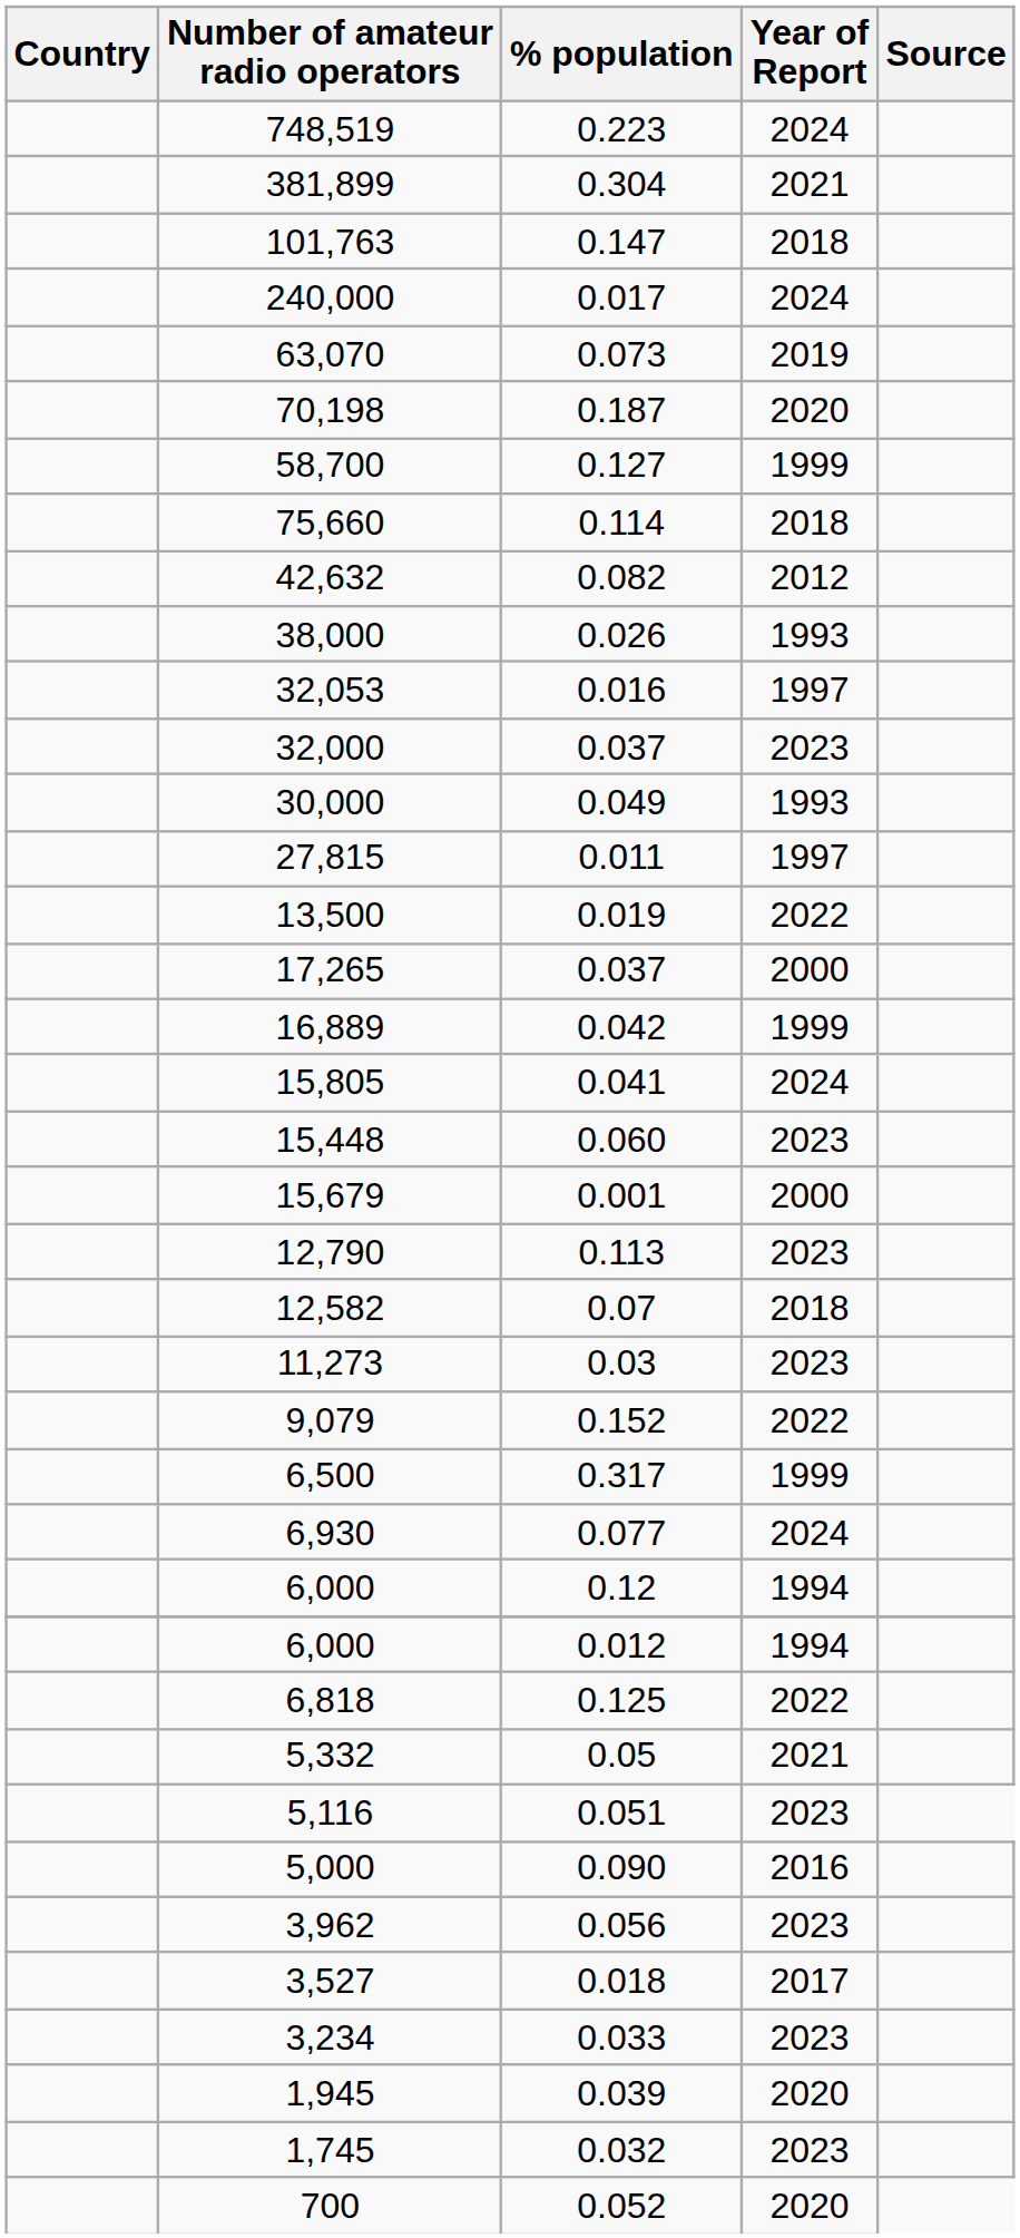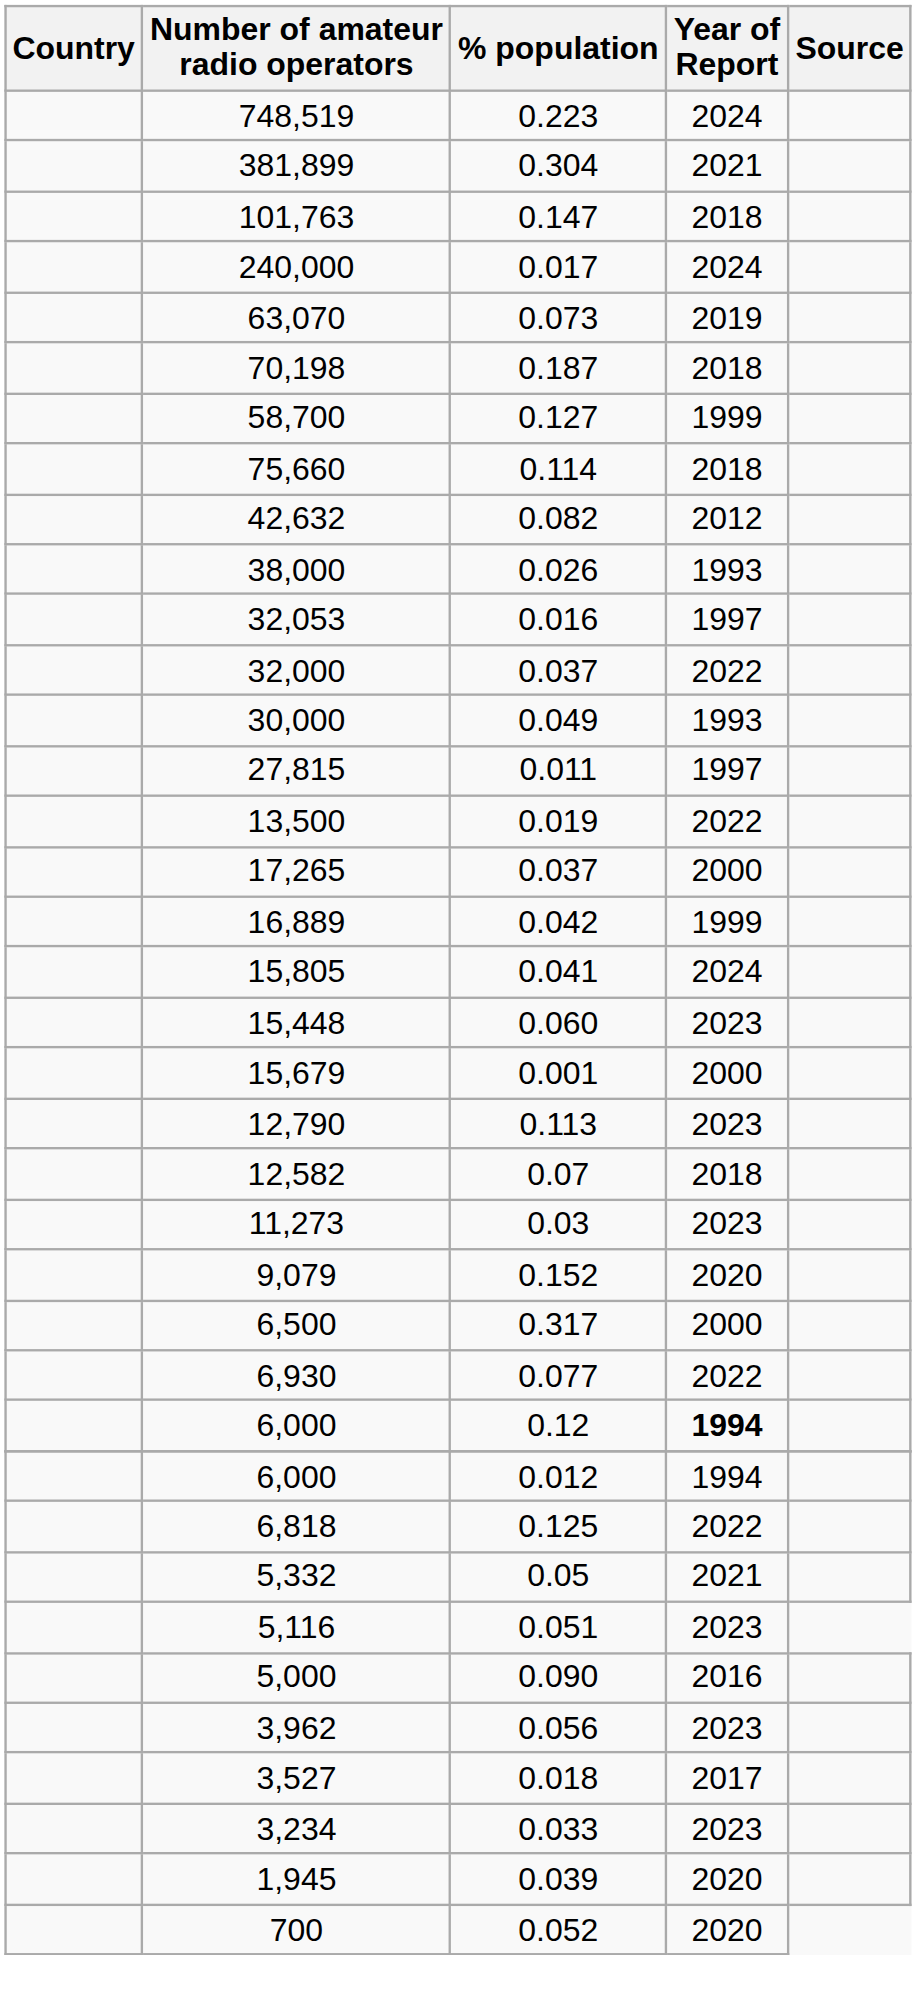70,198 | Year of Report: 2020 -> 2018
32,000 | Year of Report: 2023 -> 2022
9,079 | Year of Report: 2022 -> 2020
6,500 | Year of Report: 1999 -> 2000
6,930 | Year of Report: 2024 -> 2022
6,000 / 0.12 | Year of Report: normal -> bold
- row: 1,745 | 0.032 | 2023
